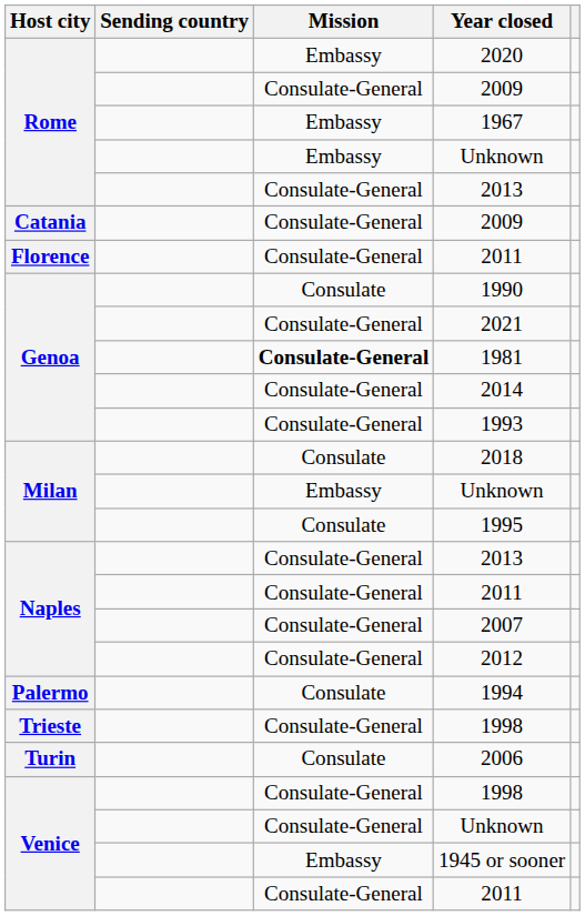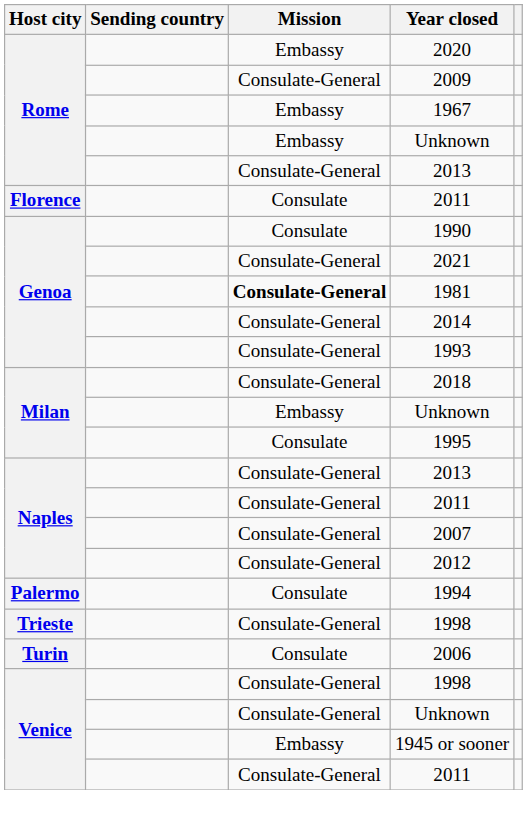- row: Catania | Consulate-General | 2009
Florence / 2011 | Mission: Consulate-General -> Consulate
2018 | Mission: Consulate -> Consulate-General
